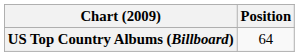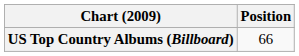US Top Country Albums (Billboard) | Position: 64 -> 66
